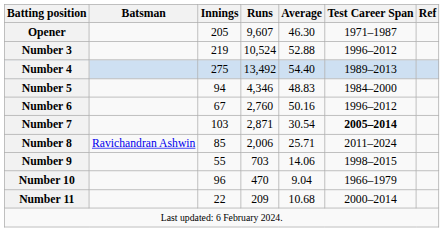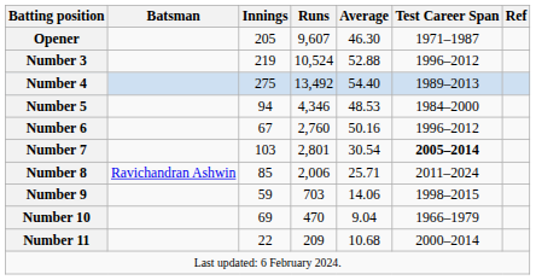Number 5 | Average: 48.83 -> 48.53
Number 7 | Runs: 2,871 -> 2,801
Number 9 | Innings: 55 -> 59
Number 10 | Innings: 96 -> 69
